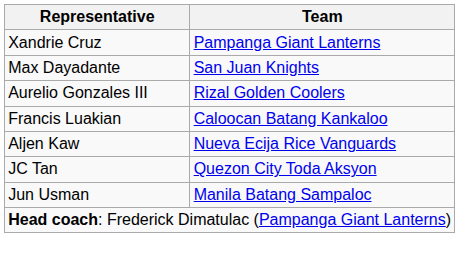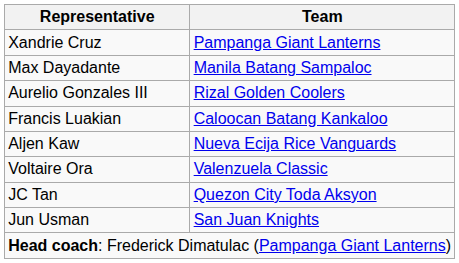Max Dayadante | Team: San Juan Knights -> Manila Batang Sampaloc
+ row: Voltaire Ora | Valenzuela Classic
Jun Usman | Team: Manila Batang Sampaloc -> San Juan Knights
